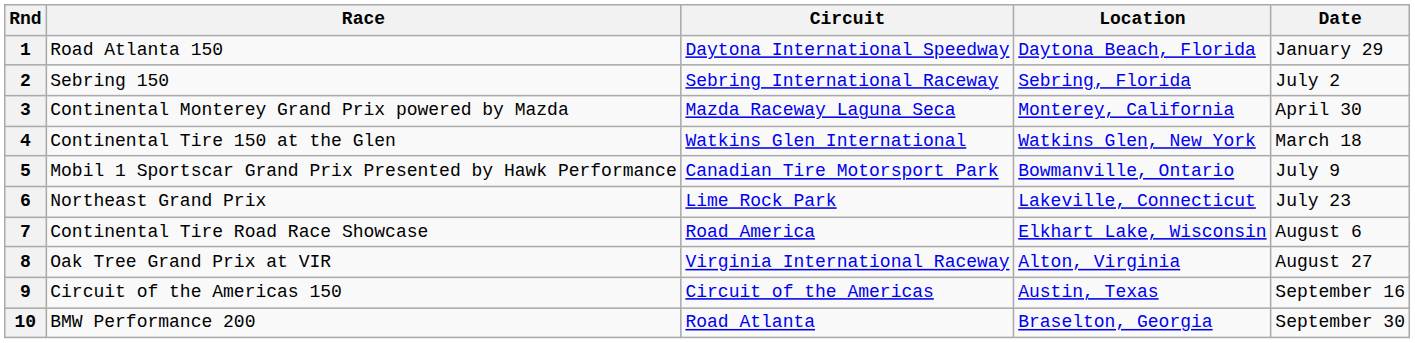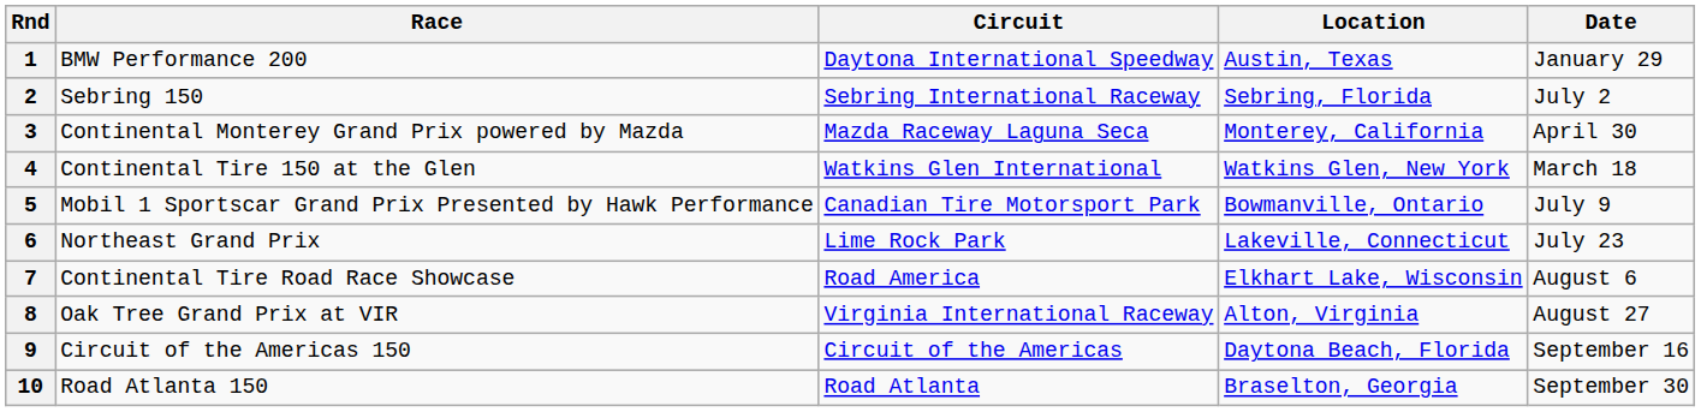1 | Race: Road Atlanta 150 -> BMW Performance 200
1 | Location: Daytona Beach, Florida -> Austin, Texas
9 | Location: Austin, Texas -> Daytona Beach, Florida
10 | Race: BMW Performance 200 -> Road Atlanta 150
